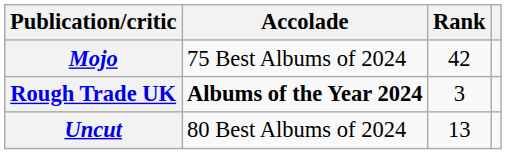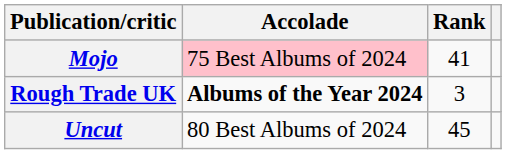Mojo | Accolade: no background -> pink background
Mojo | Rank: 42 -> 41
Uncut | Rank: 13 -> 45
